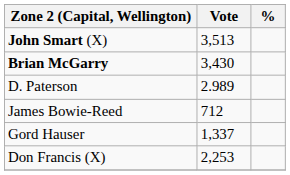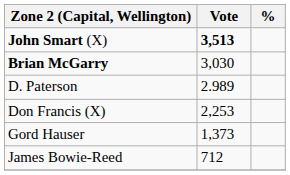John Smart (X) | Vote: normal -> bold
Brian McGarry | Vote: 3,430 -> 3,030
rows swapped: Don Francis (X) <-> James Bowie-Reed
Gord Hauser | Vote: 1,337 -> 1,373
